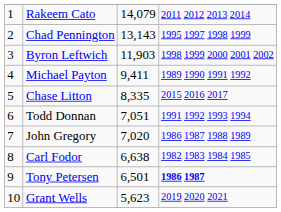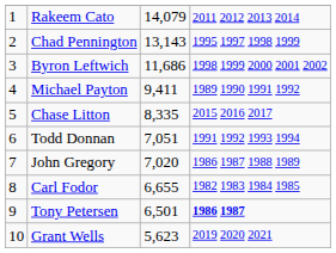Byron Leftwich | column 3: 11,903 -> 11,686
Carl Fodor | column 3: 6,638 -> 6,655
